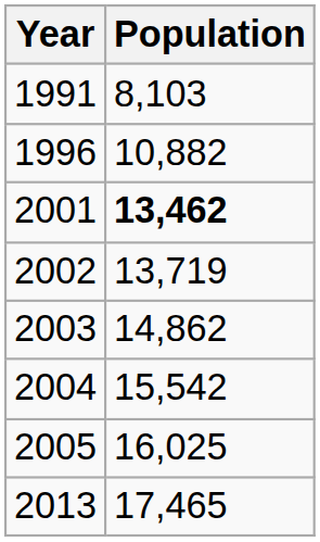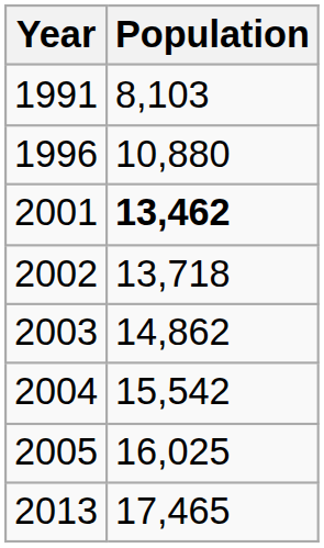1996 | Population: 10,882 -> 10,880
2002 | Population: 13,719 -> 13,718
